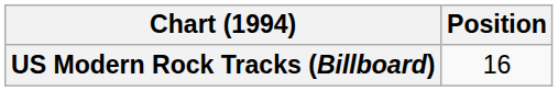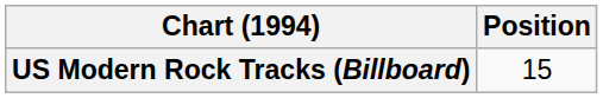US Modern Rock Tracks (Billboard) | Position: 16 -> 15
